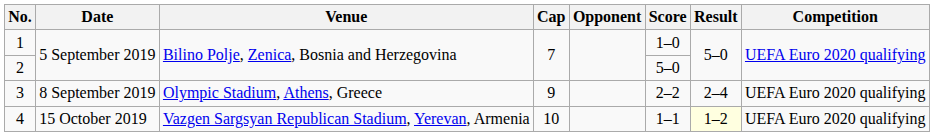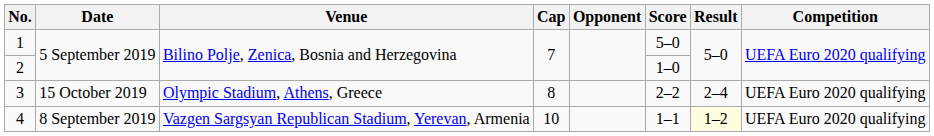1 | Score: 1–0 -> 5–0
2 | Score: 5–0 -> 1–0
3 | Date: 8 September 2019 -> 15 October 2019
3 | Cap: 9 -> 8
4 | Date: 15 October 2019 -> 8 September 2019
